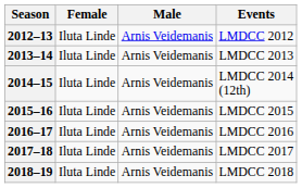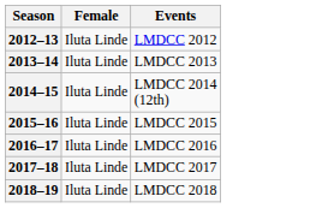- column: Male | Arnis Veidemanis | Arnis Veidemanis | Arnis Veidemanis | Arnis Veidemanis | Arnis Veidemanis | Arnis Veidemanis | Arnis Veidemanis
